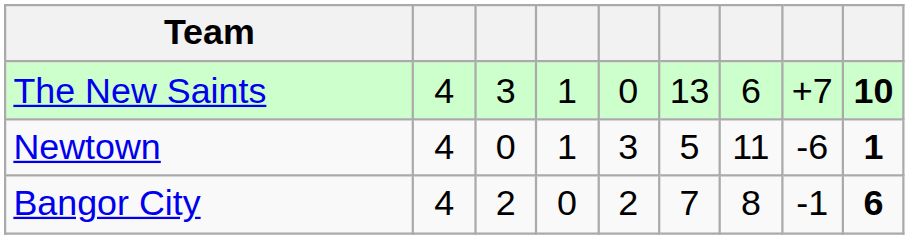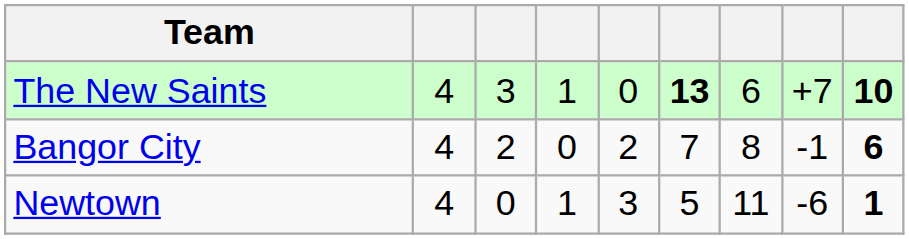The New Saints | column 6: normal -> bold
rows swapped: Bangor City <-> Newtown
